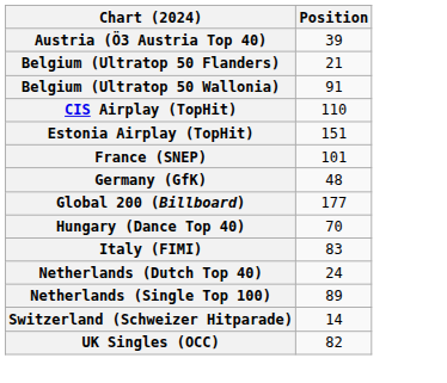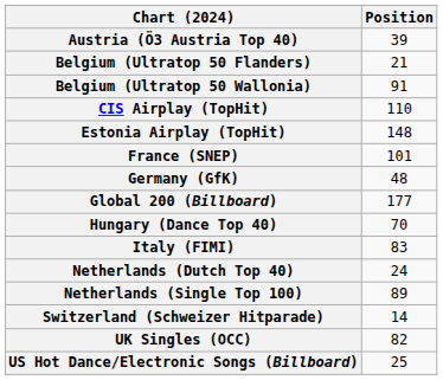Estonia Airplay (TopHit) | Position: 151 -> 148
+ row: US Hot Dance/Electronic Songs (Billboard) | 25
